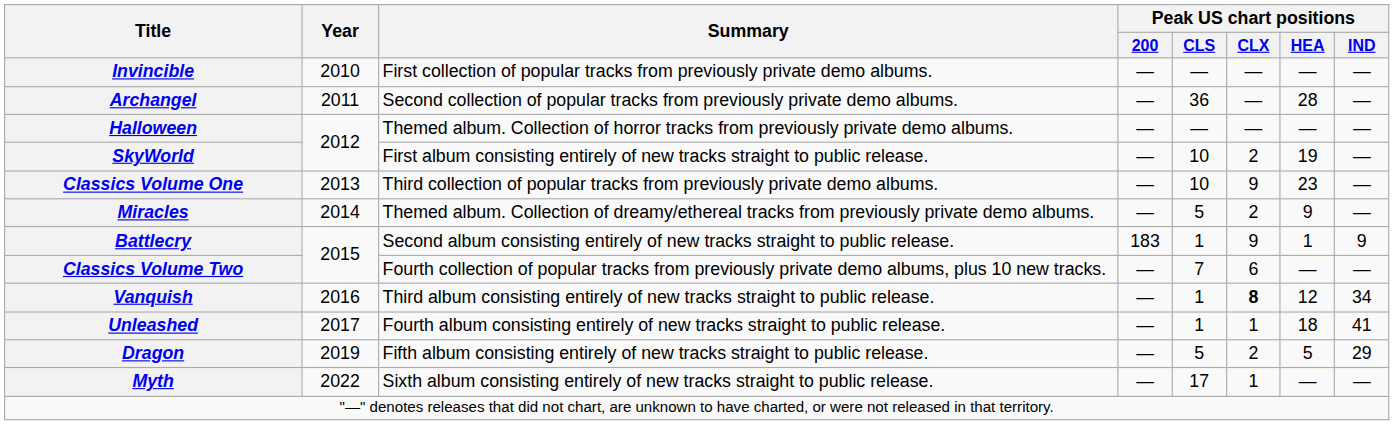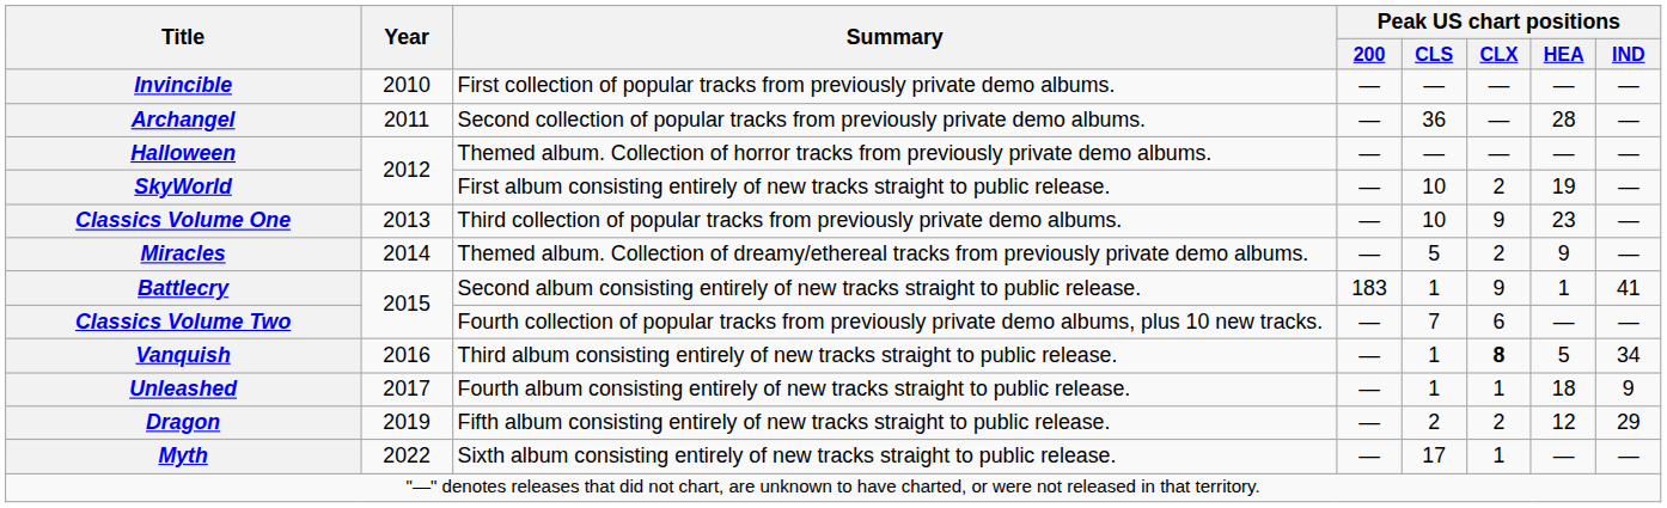Battlecry | Peak US chart positions / IND: 9 -> 41
Vanquish | Peak US chart positions / HEA: 12 -> 5
Unleashed | Peak US chart positions / IND: 41 -> 9
Dragon | Peak US chart positions / CLS: 5 -> 2
Dragon | Peak US chart positions / HEA: 5 -> 12
